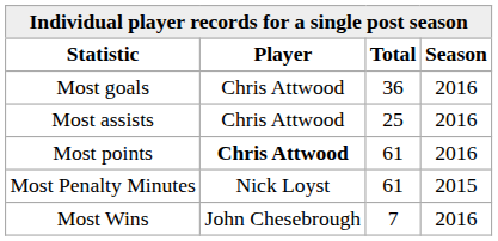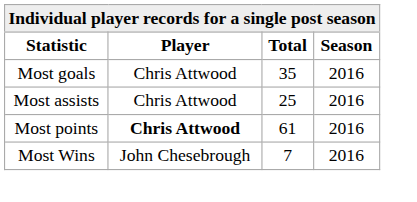Most goals | Total: 36 -> 35
- row: Most Penalty Minutes | Nick Loyst | 61 | 2015
